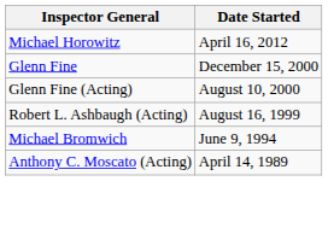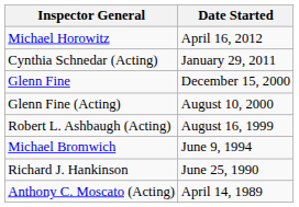+ row: Cynthia Schnedar (Acting) | January 29, 2011
+ row: Richard J. Hankinson | June 25, 1990
